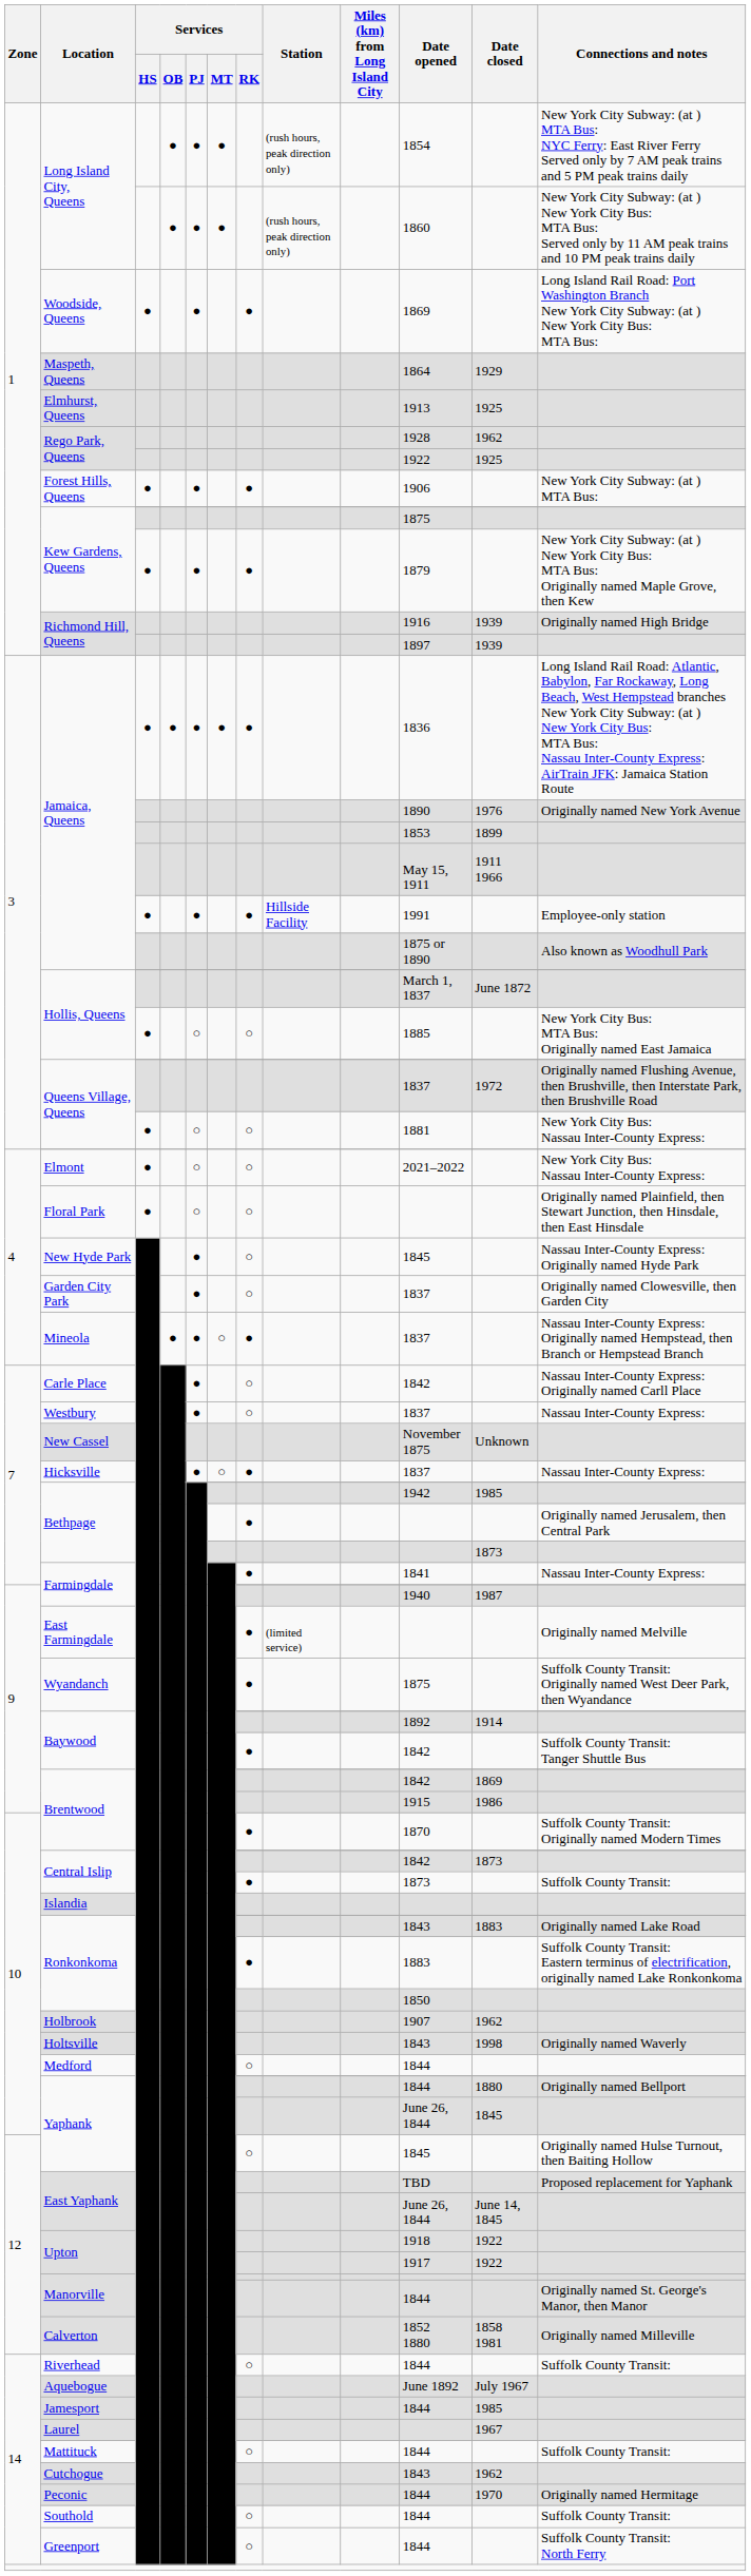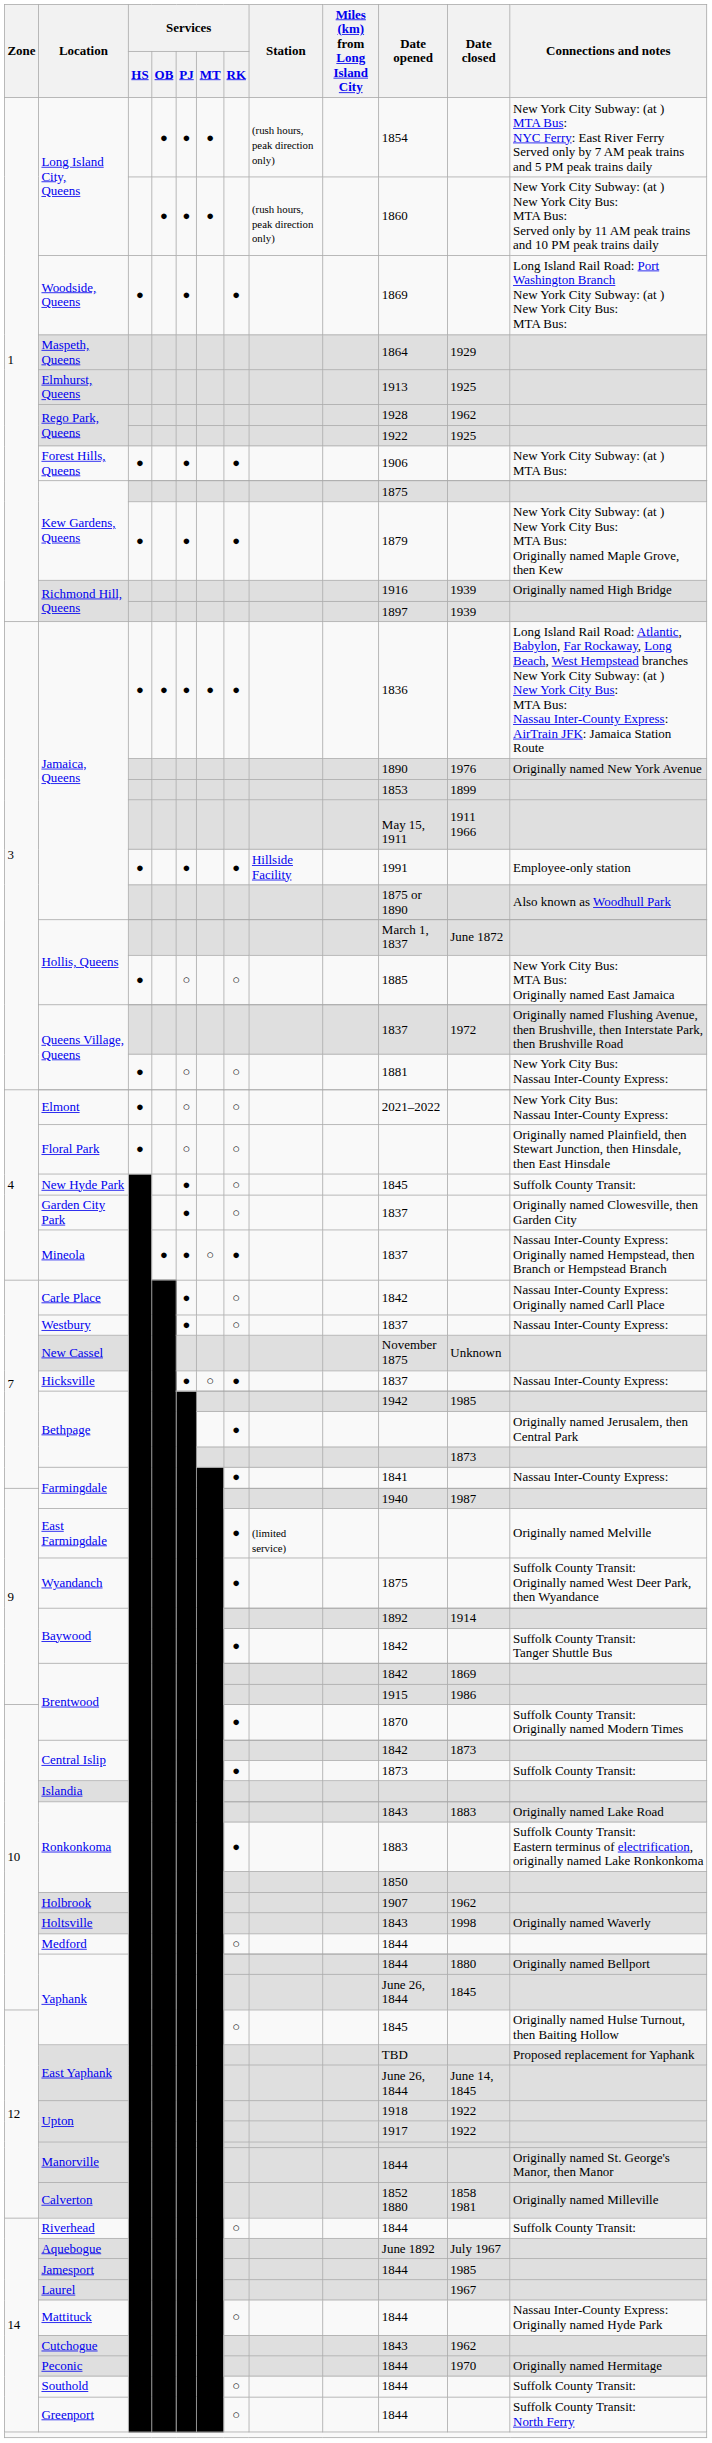New Hyde Park | Connections and notes: Nassau Inter-County Express: Originally named Hyde Park -> Suffolk County Transit:
Mattituck | Connections and notes: Suffolk County Transit: -> Nassau Inter-County Express: Originally named Hyde Park
